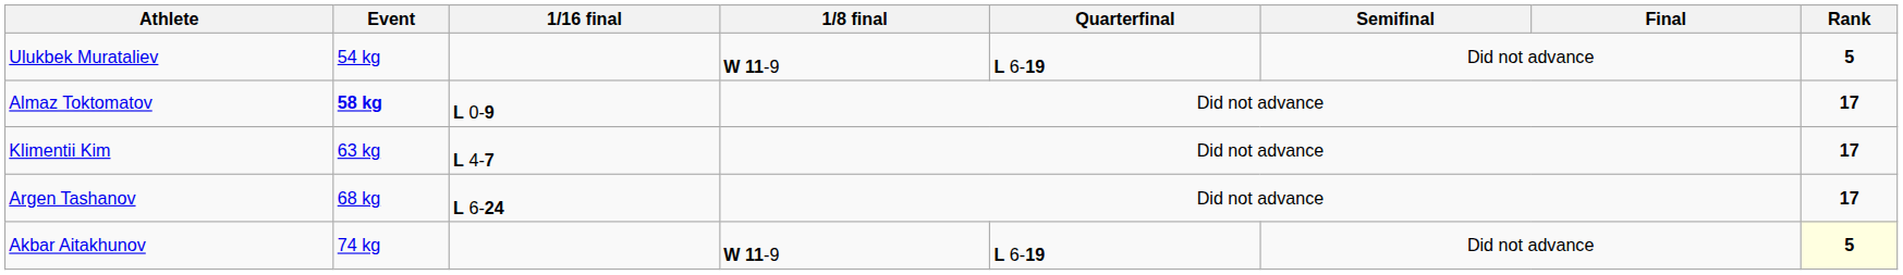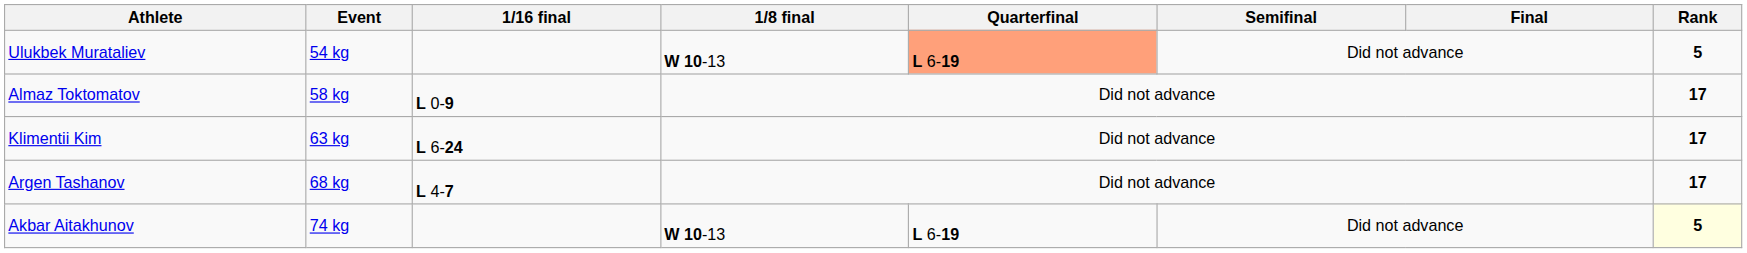Ulukbek Murataliev | 1/8 final: W 11-9 -> W 10-13
Ulukbek Murataliev | Quarterfinal: no background -> lightsalmon background
Almaz Toktomatov | Event: bold -> normal
Klimentii Kim | 1/16 final: L 4-7 -> L 6-24
Argen Tashanov | 1/16 final: L 6-24 -> L 4-7
Akbar Aitakhunov | 1/8 final: W 11-9 -> W 10-13
